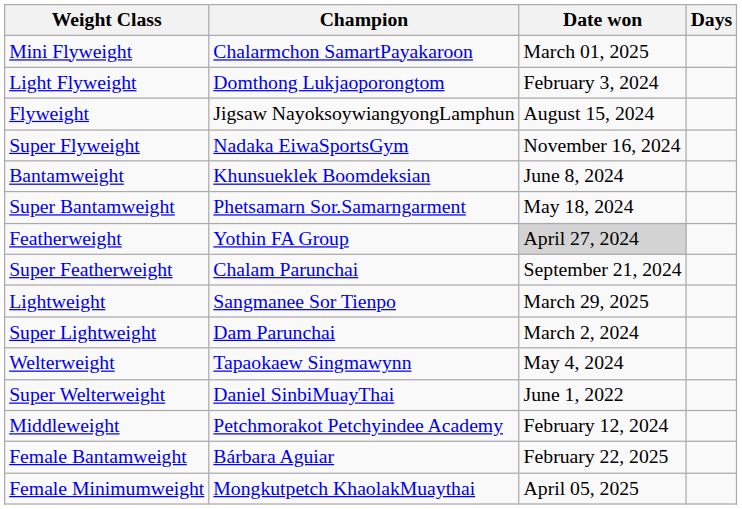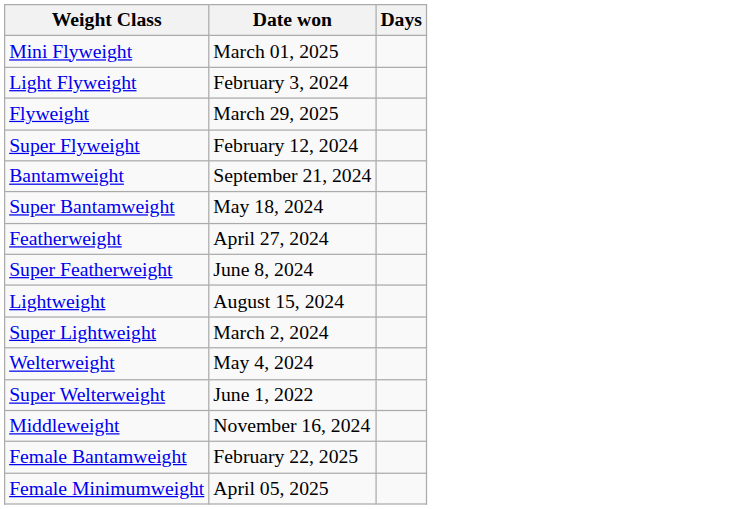- column: Champion | Chalarmchon SamartPayakaroon | Domthong Lukjaoporongtom | Jigsaw NayoksoywiangyongLamphun | Nadaka EiwaSportsGym | Khunsueklek Boomdeksian | Phetsamarn Sor.Samarngarment | Yothin FA Group | Chalam Parunchai | Sangmanee Sor Tienpo | Dam Parunchai | Tapaokaew Singmawynn | Daniel SinbiMuayThai | Petchmorakot Petchyindee Academy | Bárbara Aguiar | Mongkutpetch KhaolakMuaythai
Flyweight | Date won: August 15, 2024 -> March 29, 2025
Super Flyweight | Date won: November 16, 2024 -> February 12, 2024
Bantamweight | Date won: June 8, 2024 -> September 21, 2024
Featherweight | Date won: lightgrey background -> no background
Super Featherweight | Date won: September 21, 2024 -> June 8, 2024
Lightweight | Date won: March 29, 2025 -> August 15, 2024
Middleweight | Date won: February 12, 2024 -> November 16, 2024
